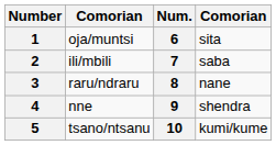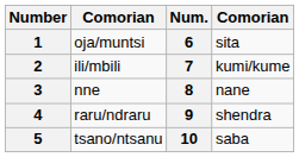2 | column 4: saba -> kumi/kume
3 | column 2: raru/ndraru -> nne
4 | column 2: nne -> raru/ndraru
5 | column 4: kumi/kume -> saba
